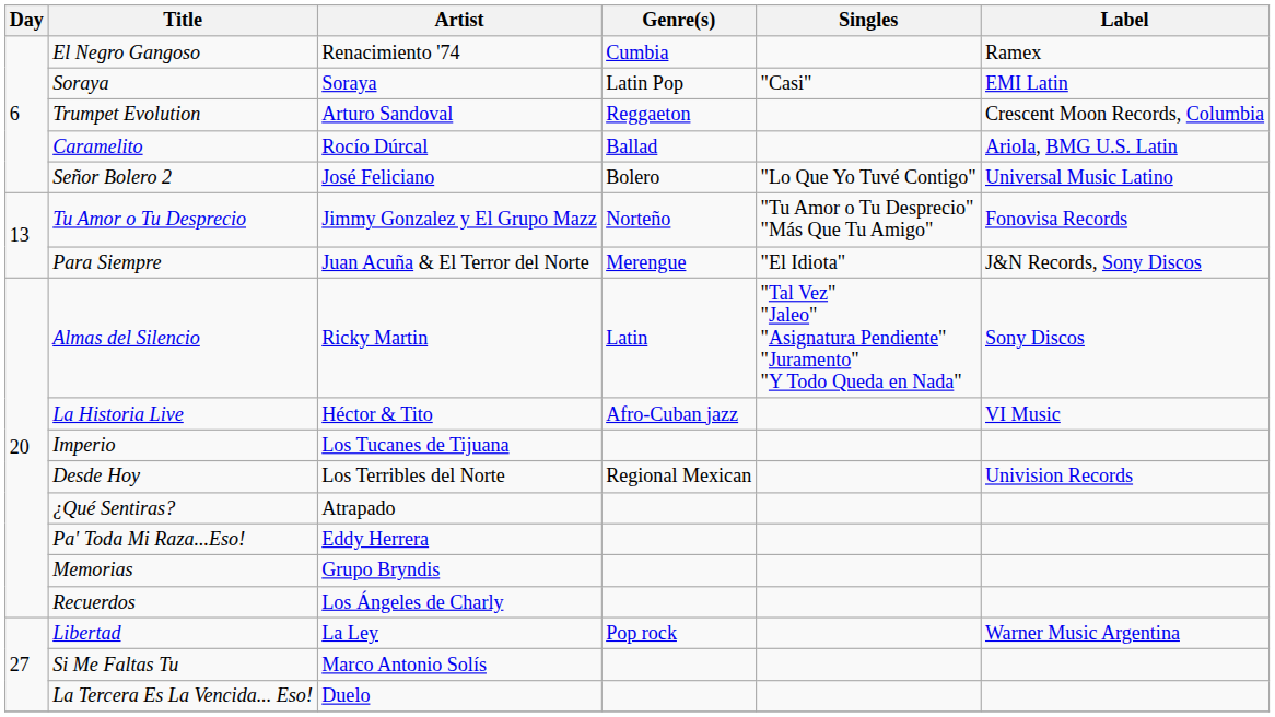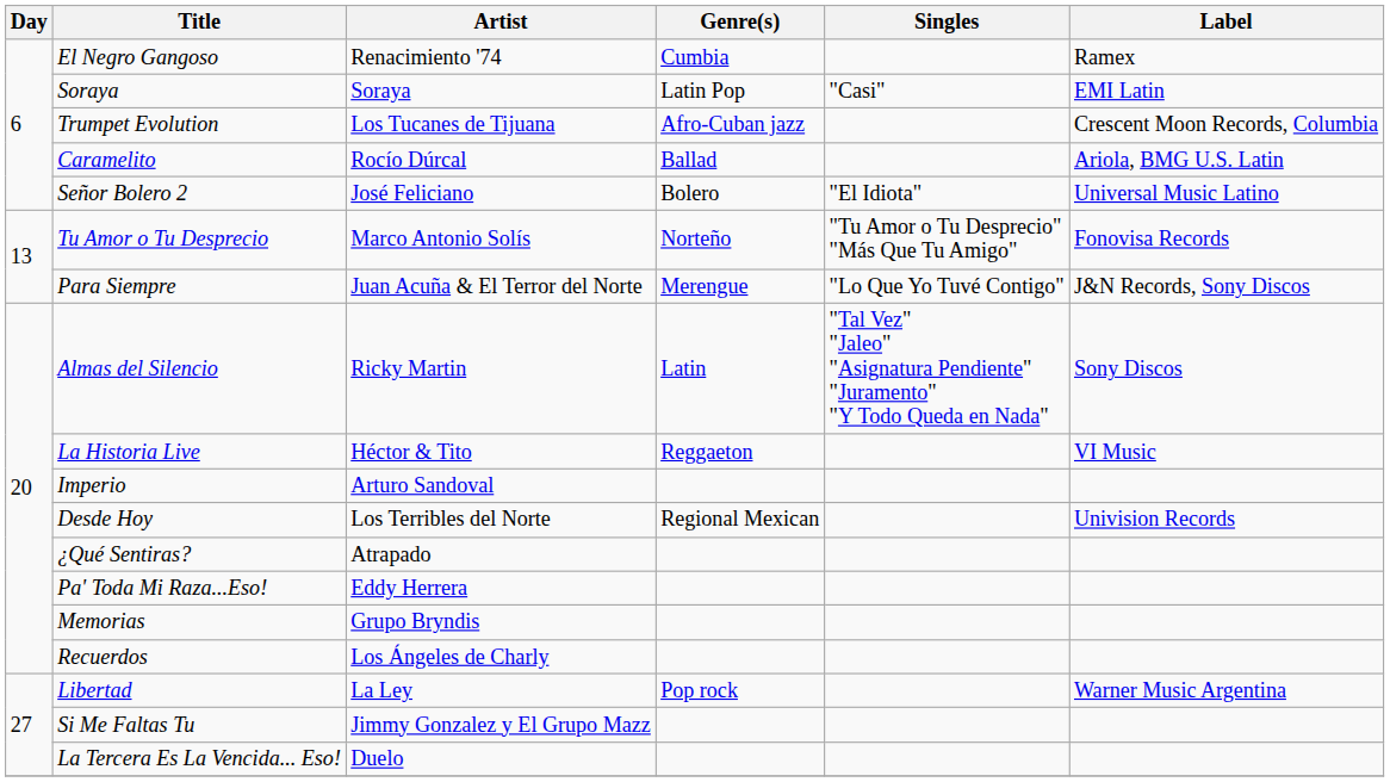Trumpet Evolution | Artist: Arturo Sandoval -> Los Tucanes de Tijuana
Trumpet Evolution | Genre(s): Reggaeton -> Afro-Cuban jazz
Señor Bolero 2 | Singles: "Lo Que Yo Tuvé Contigo" -> "El Idiota"
Tu Amor o Tu Desprecio | Artist: Jimmy Gonzalez y El Grupo Mazz -> Marco Antonio Solís
Para Siempre | Singles: "El Idiota" -> "Lo Que Yo Tuvé Contigo"
La Historia Live | Genre(s): Afro-Cuban jazz -> Reggaeton
Imperio | Artist: Los Tucanes de Tijuana -> Arturo Sandoval
Si Me Faltas Tu | Artist: Marco Antonio Solís -> Jimmy Gonzalez y El Grupo Mazz
